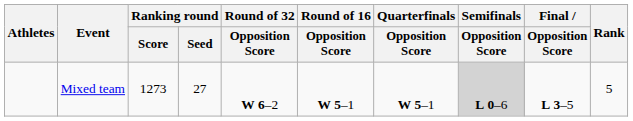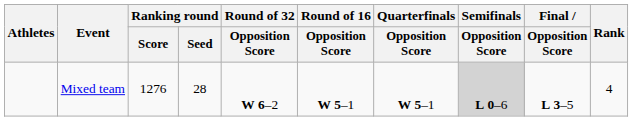Mixed team | Ranking round / Score: 1273 -> 1276
Mixed team | Ranking round / Seed: 27 -> 28
Mixed team | Rank: 5 -> 4
